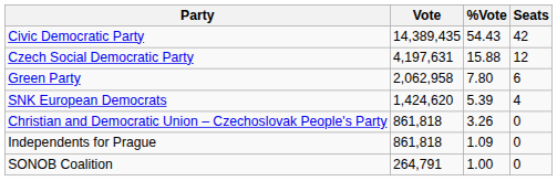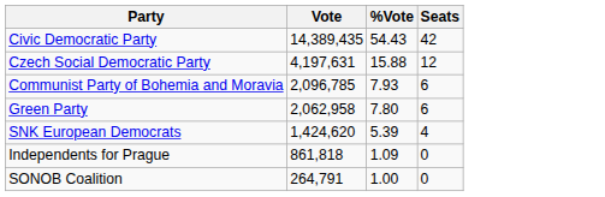+ row: Communist Party of Bohemia and Moravia | 2,096,785 | 7.93 | 6
- row: Christian and Democratic Union – Czechoslovak People's Party | 861,818 | 3.26 | 0
